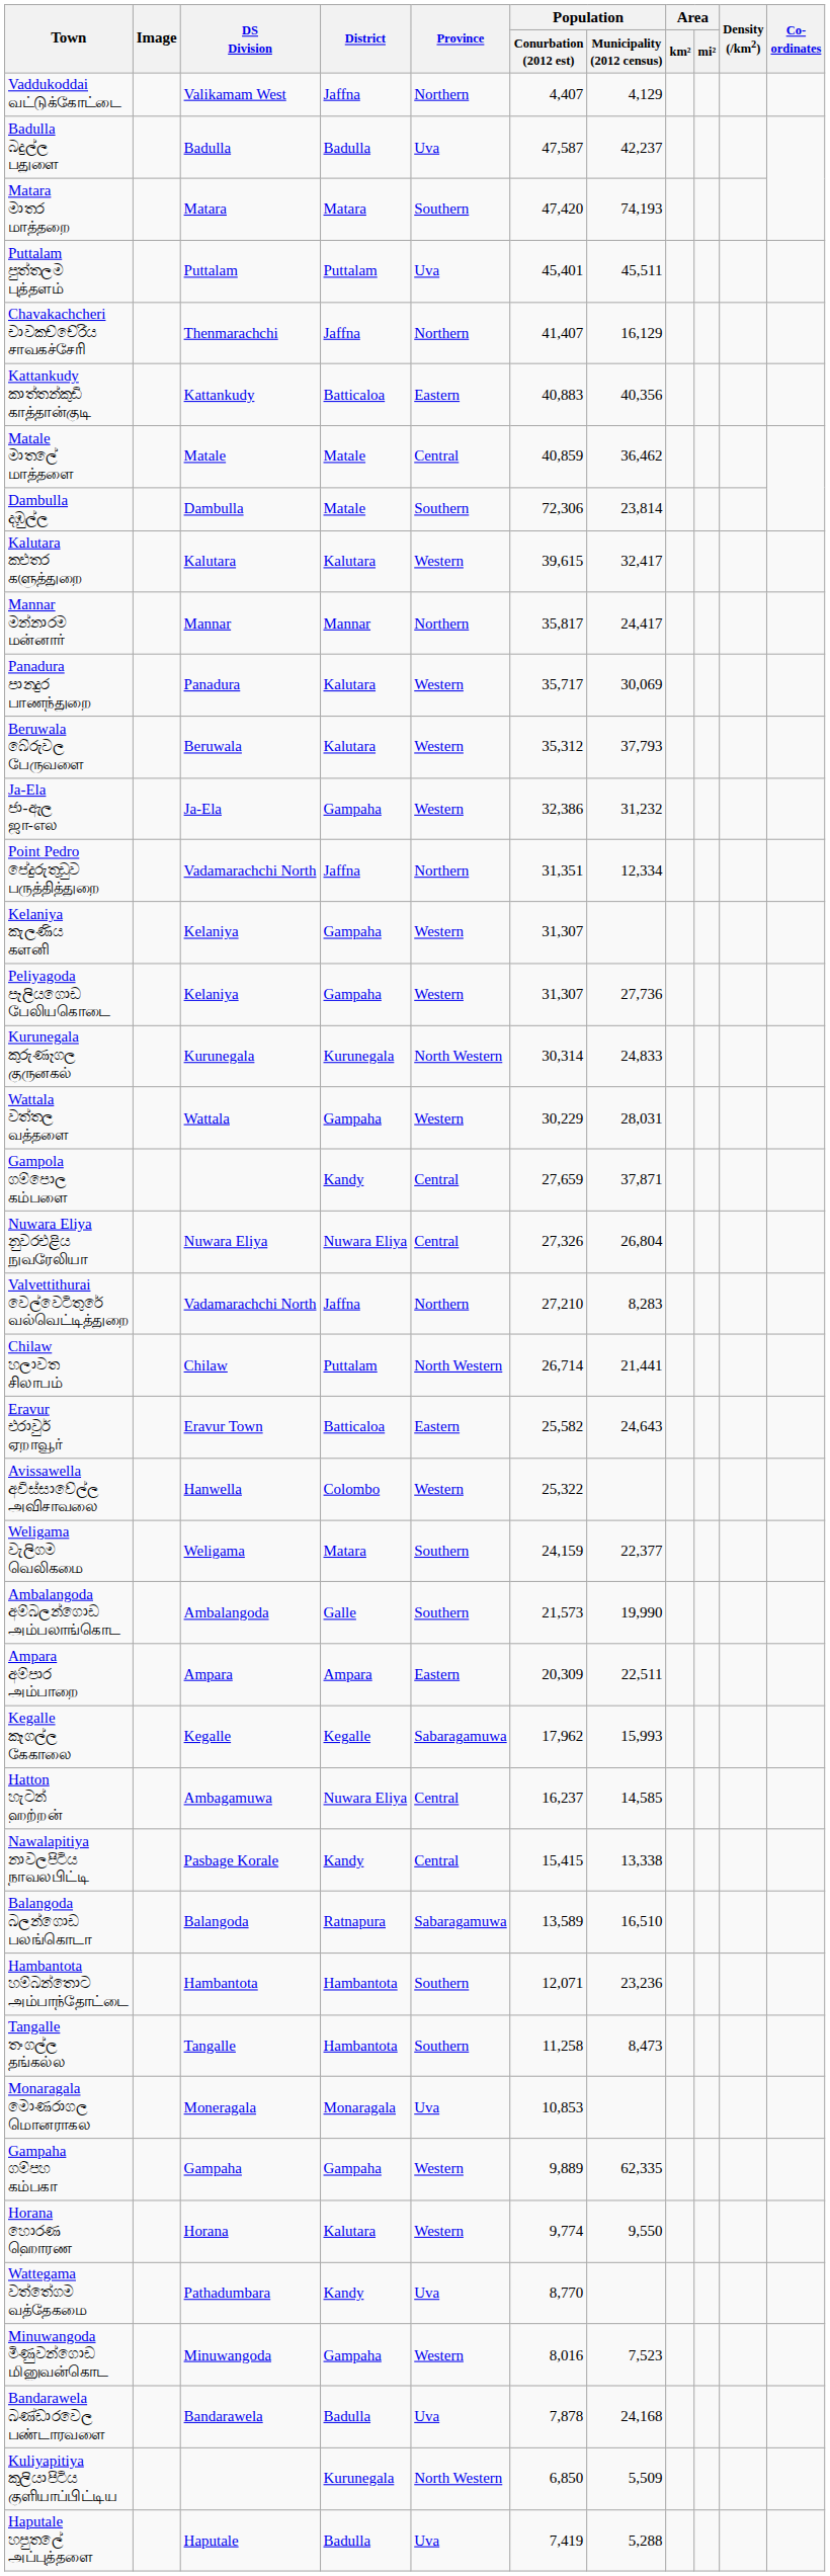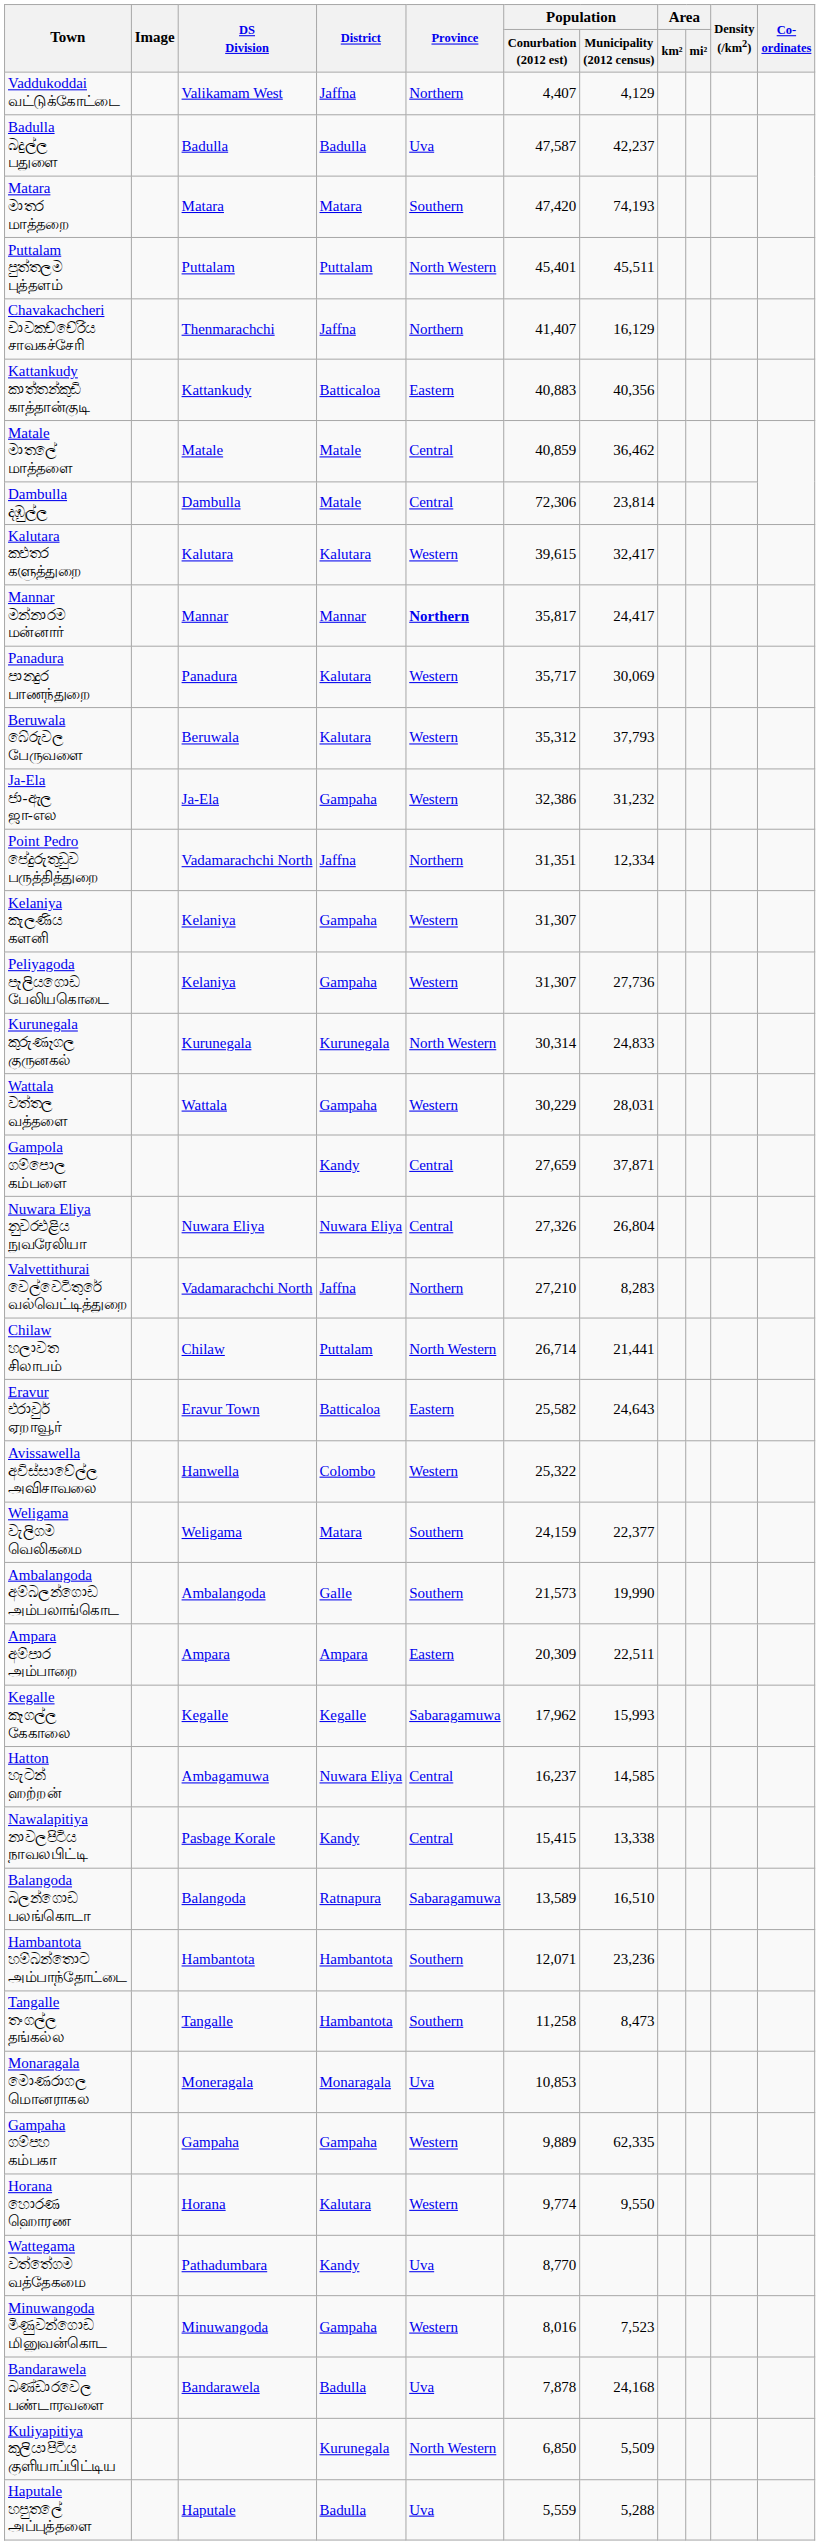Puttalam පුත්තලම புத்தளம் | Province: Uva -> North Western
Dambulla දඹුල්ල | Province: Southern -> Central
Mannar මන්නාරම மன்னார் | Province: normal -> bold
Haputale හපුතලේ அப்புத்தளை | Population / Conurbation (2012 est): 7,419 -> 5,559
